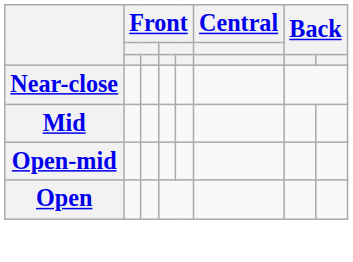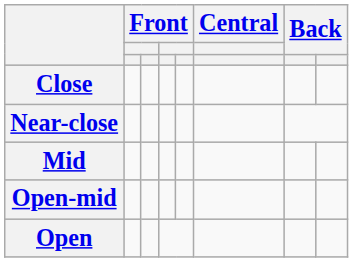+ row: Close
